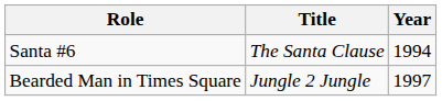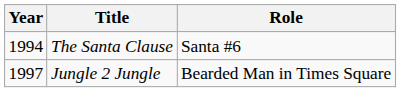columns swapped: Year <-> Role
